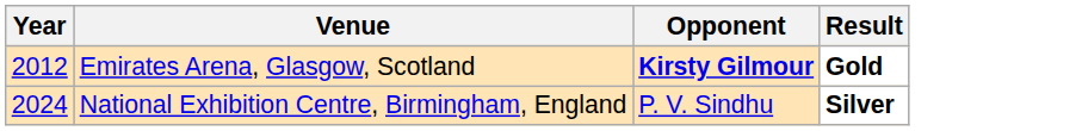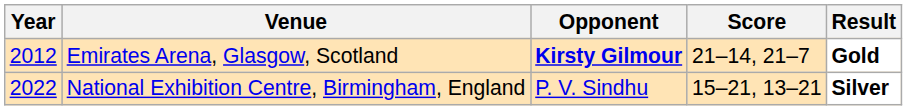+ column: Score | 21–14, 21–7 | 15–21, 13–21
National Exhibition Centre, Birmingham, England | Year: 2024 -> 2022
